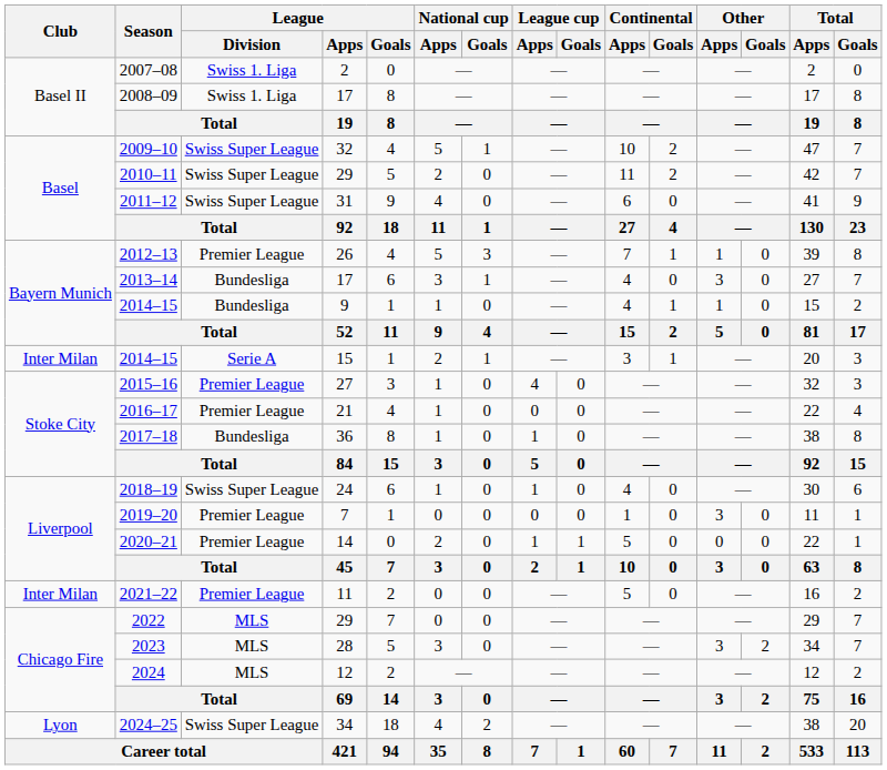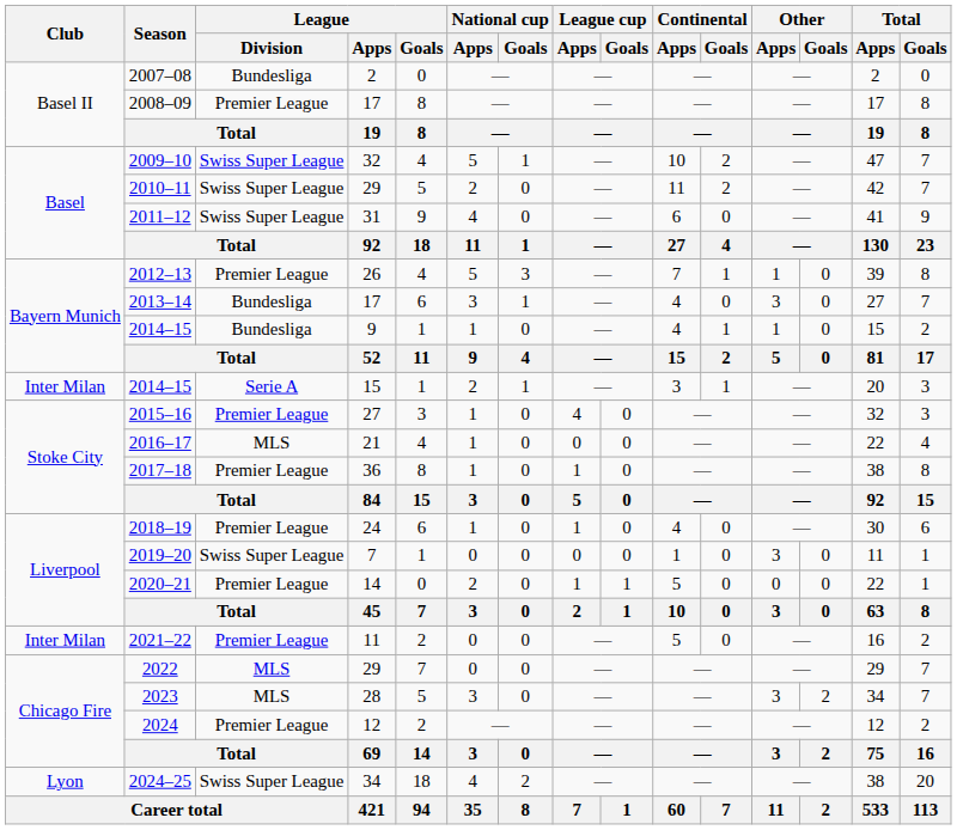2007–08 | League / Division: Swiss 1. Liga -> Bundesliga
2008–09 | League / Division: Swiss 1. Liga -> Premier League
2016–17 | League / Division: Premier League -> MLS
2017–18 | League / Division: Bundesliga -> Premier League
2018–19 | League / Division: Swiss Super League -> Premier League
2019–20 | League / Division: Premier League -> Swiss Super League
2024 | League / Division: MLS -> Premier League
